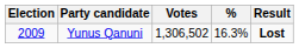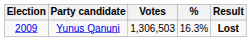Yunus Qanuni | Votes: 1,306,502 -> 1,306,503
